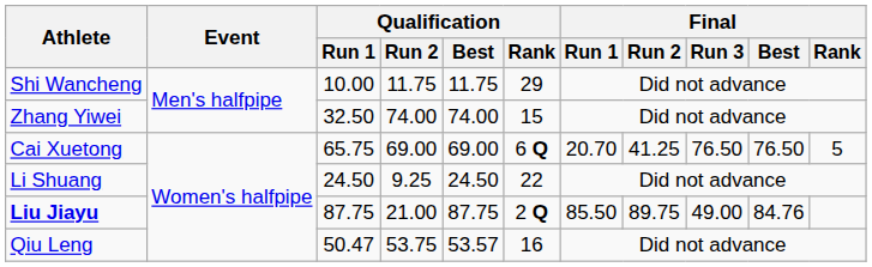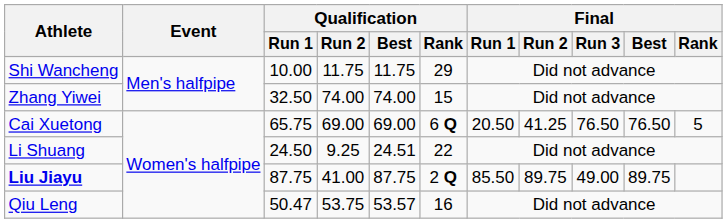Cai Xuetong | Final / Run 1: 20.70 -> 20.50
Li Shuang | Qualification / Best: 24.50 -> 24.51
Liu Jiayu | Qualification / Run 2: 21.00 -> 41.00
Liu Jiayu | Final / Best: 84.76 -> 89.75
